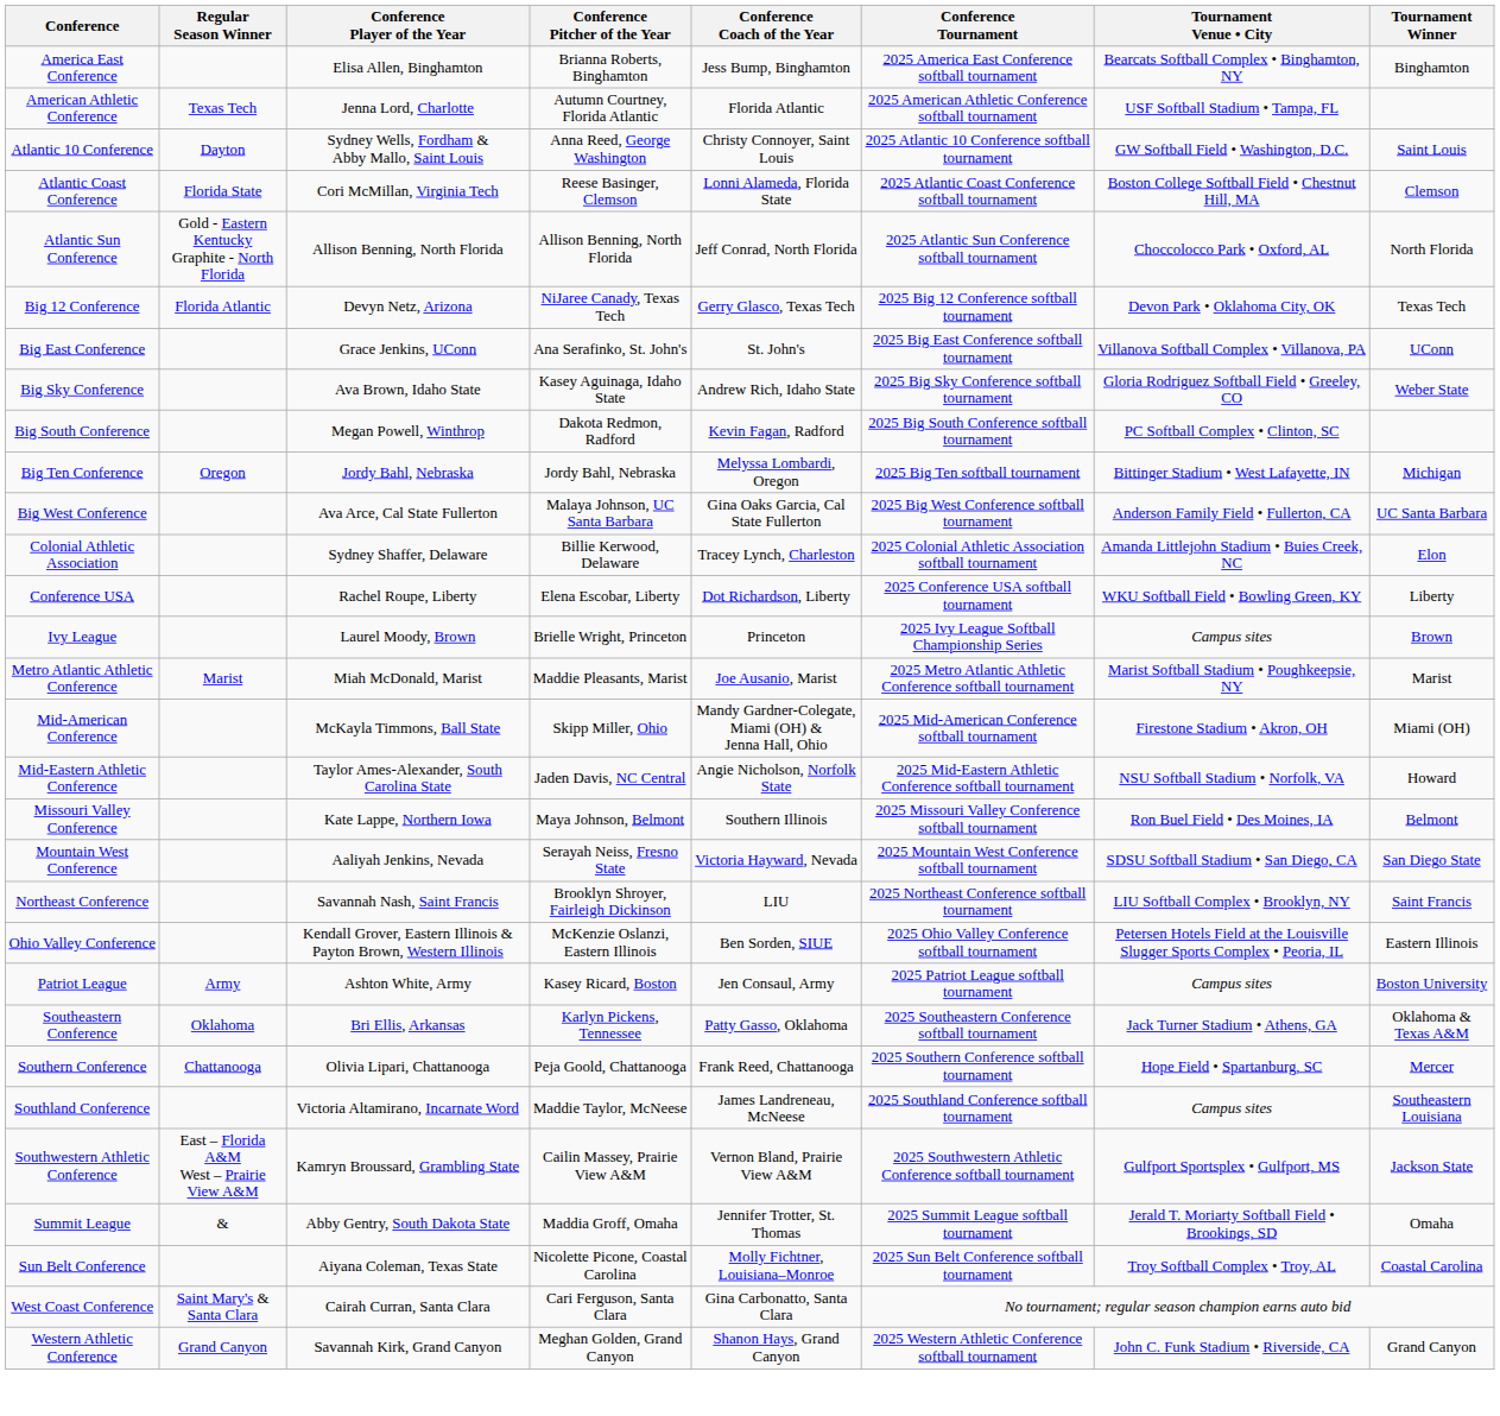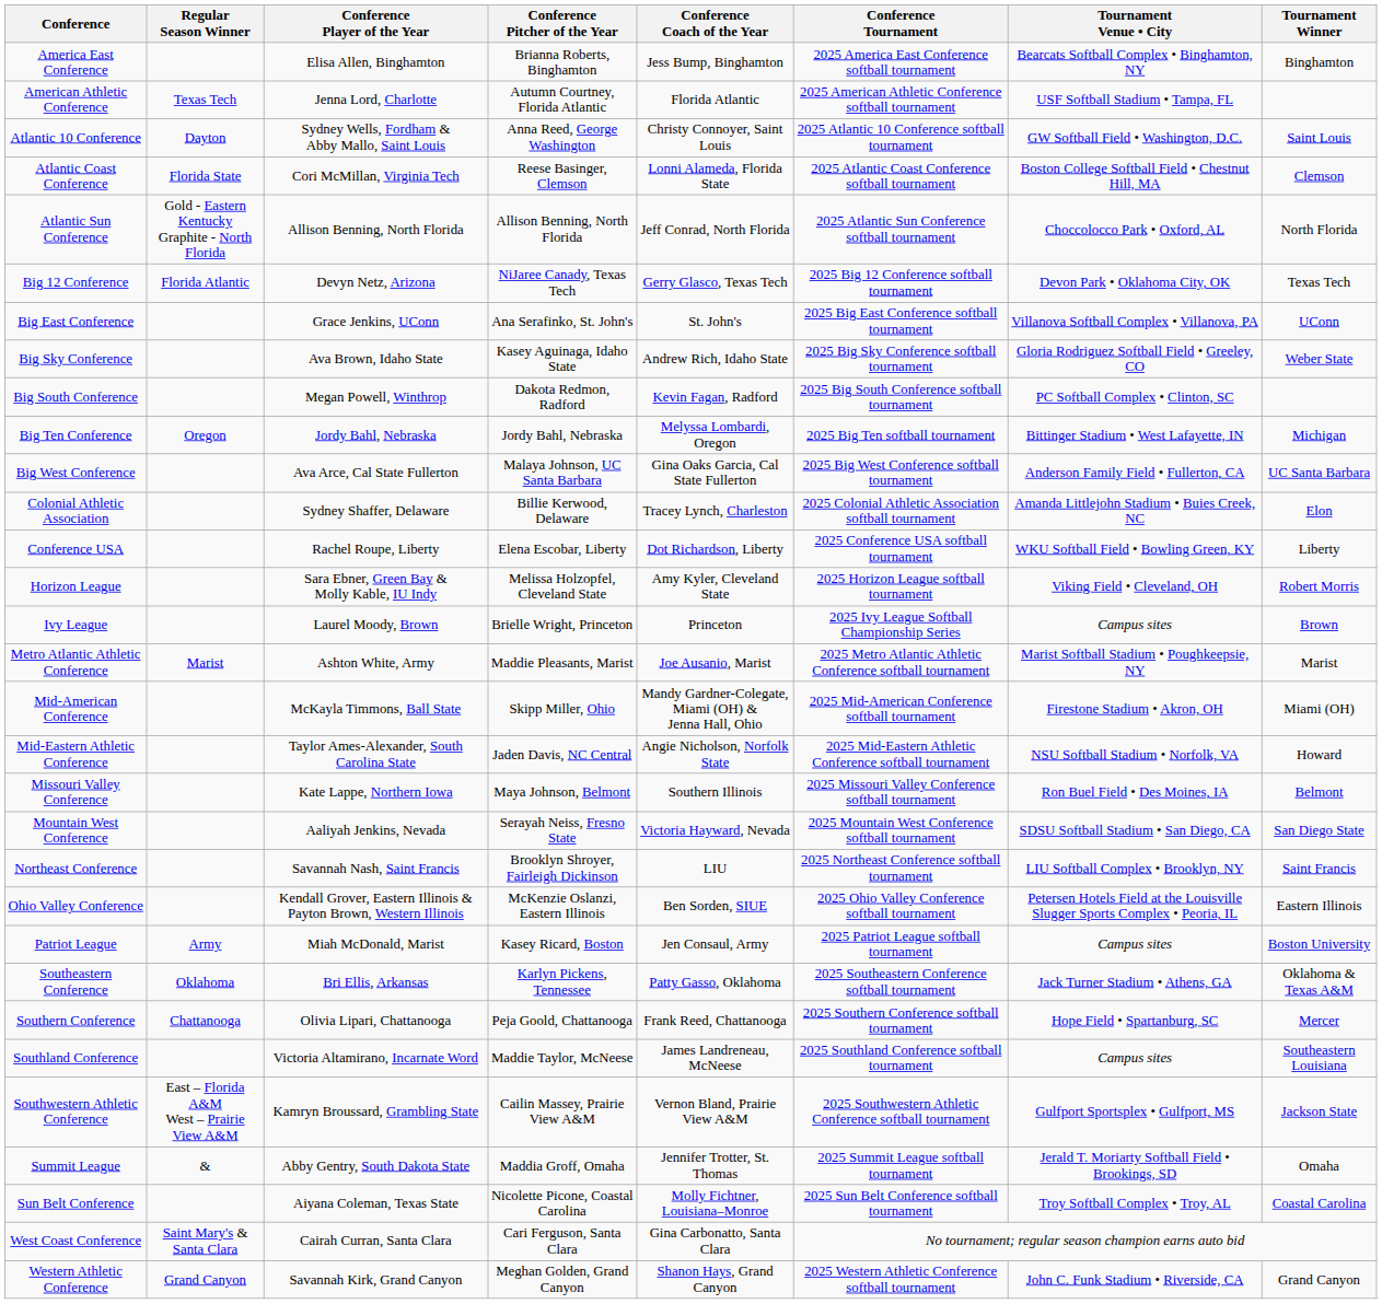+ row: Horizon League | Sara Ebner, Green Bay & Molly Kable, IU Indy | Melissa Holzopfel, Cleveland State | Amy Kyler, Cleveland State | 2025 Horizon League softball tournament | Viking Field • Cleveland, OH | Robert Morris
Metro Atlantic Athletic Conference | Conference Player of the Year: Miah McDonald, Marist -> Ashton White, Army
Patriot League | Conference Player of the Year: Ashton White, Army -> Miah McDonald, Marist
